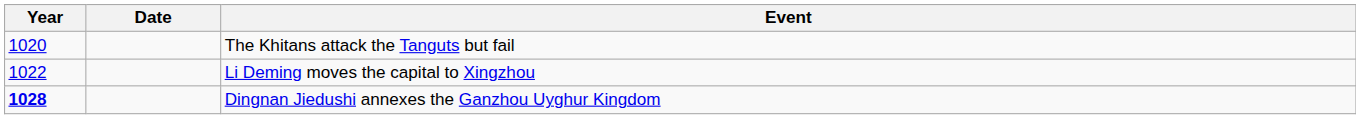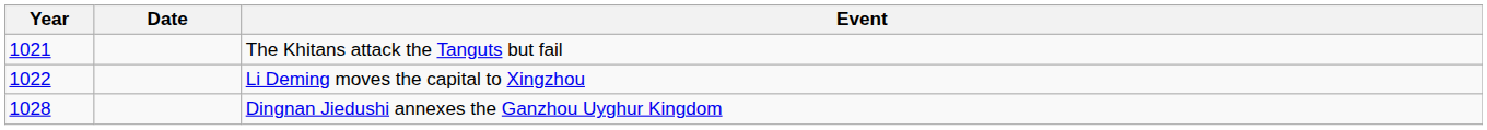The Khitans attack the Tanguts but fail | Year: 1020 -> 1021
Dingnan Jiedushi annexes the Ganzhou Uyghur Kingdom | Year: bold -> normal
